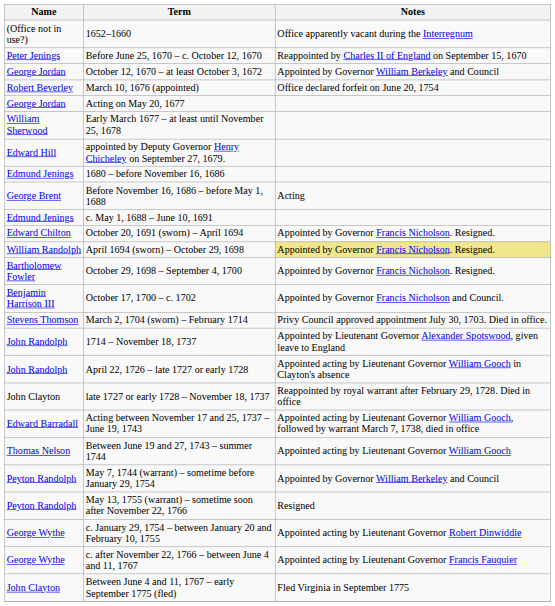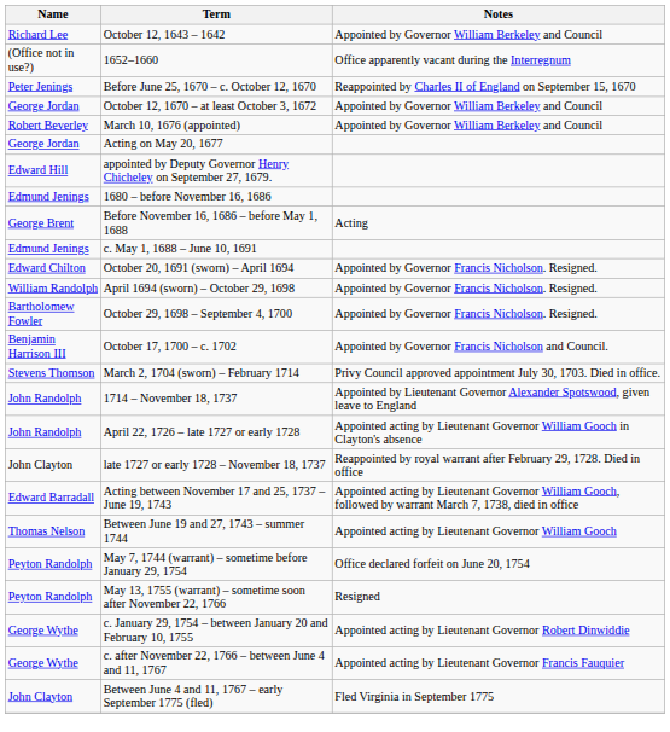+ row: Richard Lee | October 12, 1643 – 1642 | Appointed by Governor William Berkeley and Council
March 10, 1676 (appointed) | Notes: Office declared forfeit on June 20, 1754 -> Appointed by Governor William Berkeley and Council
- row: William Sherwood | Early March 1677 – at least until November 25, 1678
April 1694 (sworn) – October 29, 1698 | Notes: khaki background -> no background
May 7, 1744 (warrant) – sometime before January 29, 1754 | Notes: Appointed by Governor William Berkeley and Council -> Office declared forfeit on June 20, 1754
